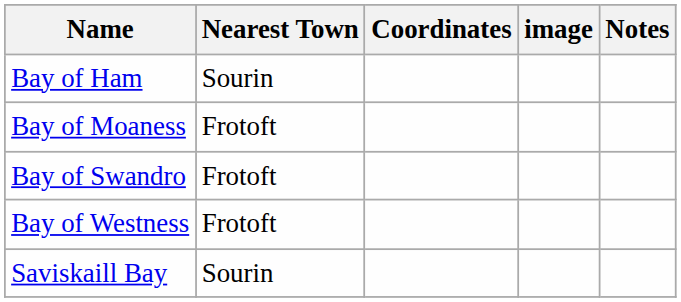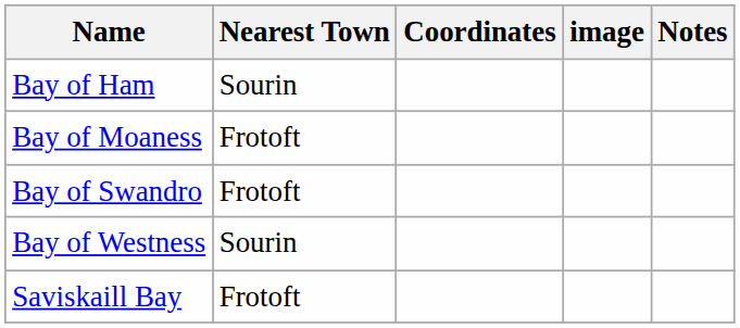Bay of Westness | Nearest Town: Frotoft -> Sourin
Saviskaill Bay | Nearest Town: Sourin -> Frotoft
